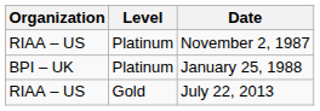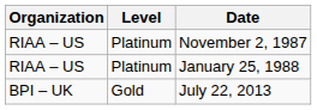January 25, 1988 | Organization: BPI – UK -> RIAA – US
July 22, 2013 | Organization: RIAA – US -> BPI – UK
